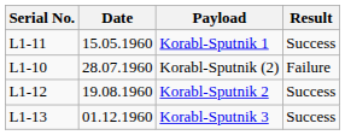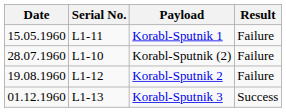columns swapped: Serial No. <-> Date
Korabl-Sputnik 1 | Result: Success -> Failure
Korabl-Sputnik 2 | Result: Success -> Failure
